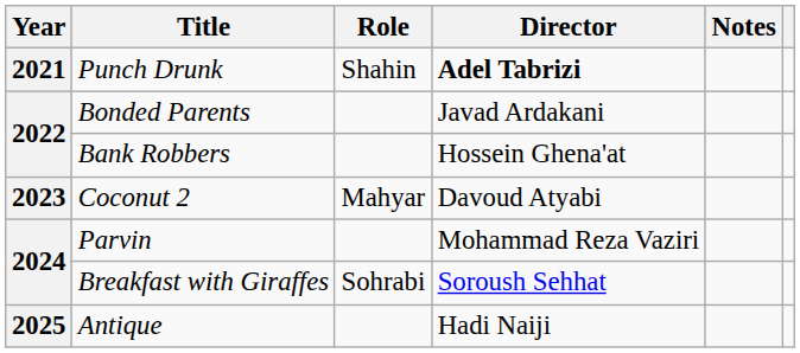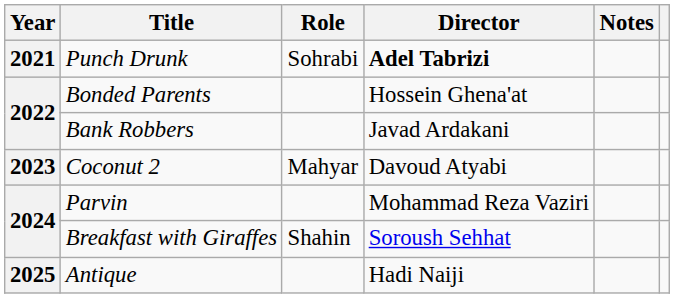Punch Drunk | Role: Shahin -> Sohrabi
Bonded Parents | Director: Javad Ardakani -> Hossein Ghena'at
Bank Robbers | Director: Hossein Ghena'at -> Javad Ardakani
Breakfast with Giraffes | Role: Sohrabi -> Shahin
